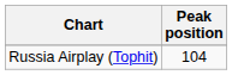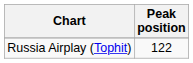Russia Airplay (Tophit) | Peak position: 104 -> 122
